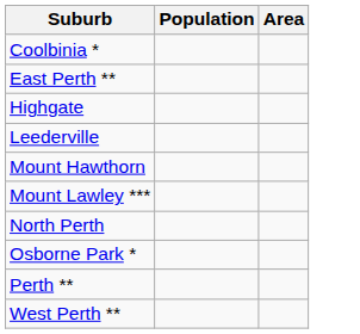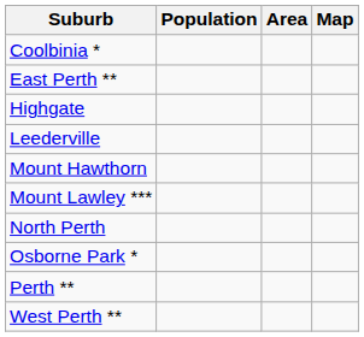+ column: Map
